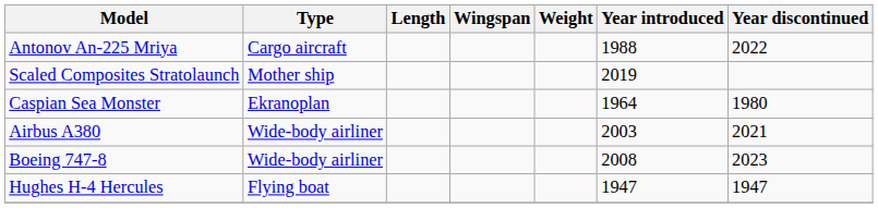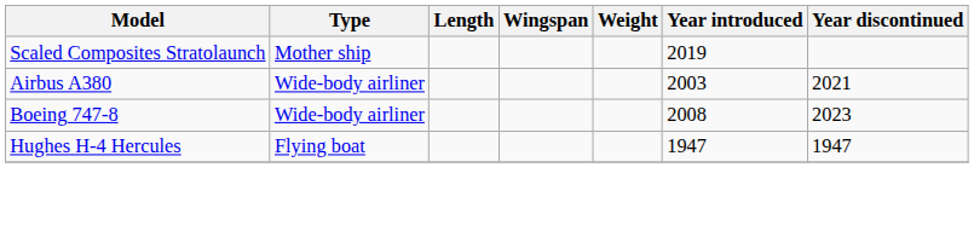- row: Antonov An-225 Mriya | Cargo aircraft | 1988 | 2022
- row: Caspian Sea Monster | Ekranoplan | 1964 | 1980
